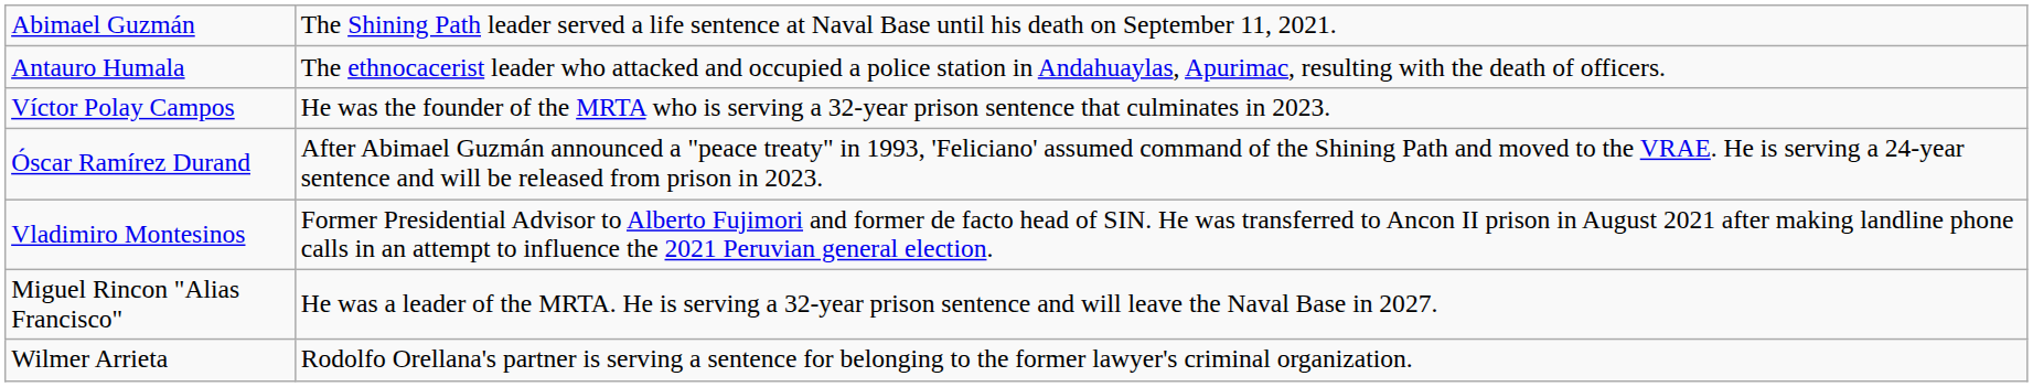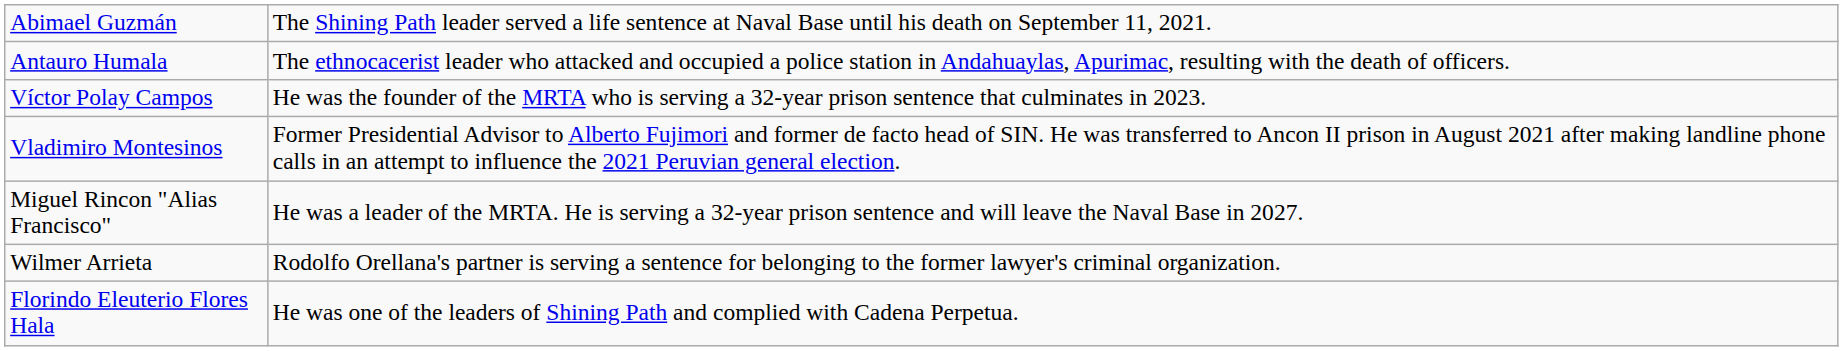- row: Óscar Ramírez Durand | After Abimael Guzmán announced a "peace treaty" in 1993, 'Feliciano' assumed command of the Shining Path and moved to the VRAE. He is serving a 24-year sentence and will be released from prison in 2023.
+ row: Florindo Eleuterio Flores Hala | He was one of the leaders of Shining Path and complied with Cadena Perpetua.
